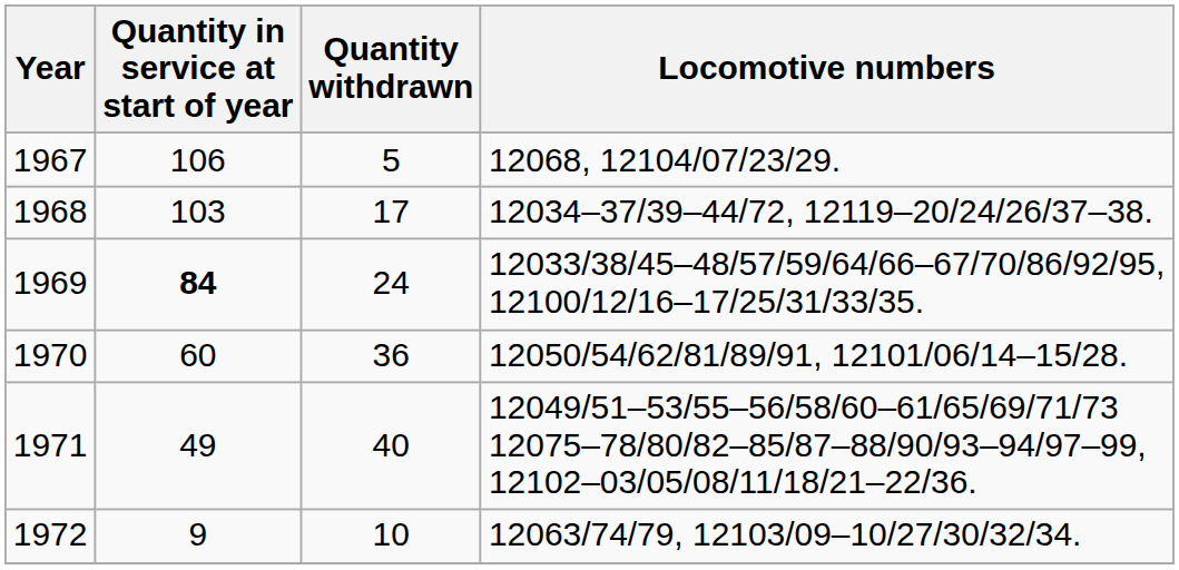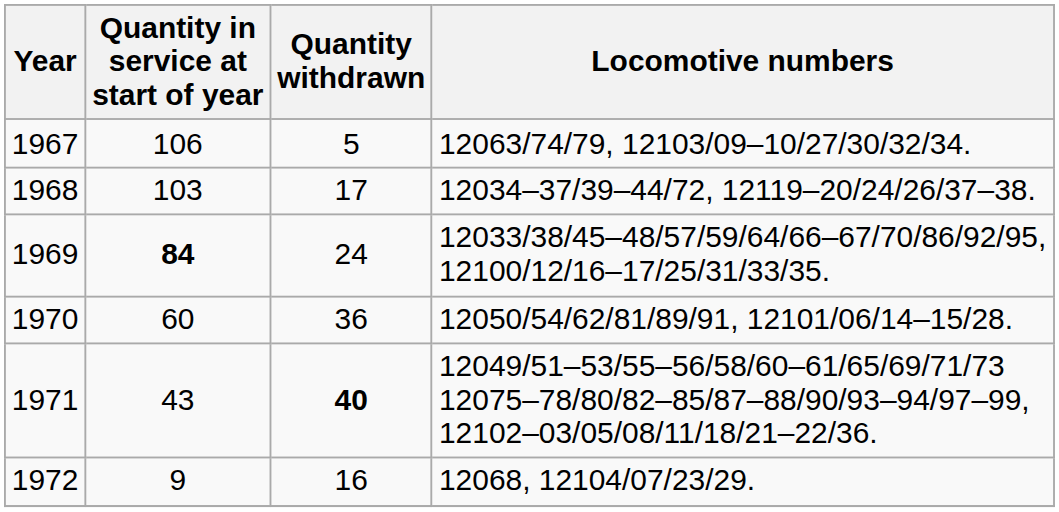1967 | Locomotive numbers: 12068, 12104/07/23/29. -> 12063/74/79, 12103/09–10/27/30/32/34.
1971 | Quantity in service at start of year: 49 -> 43
1971 | Quantity withdrawn: normal -> bold
1972 | Quantity withdrawn: 10 -> 16
1972 | Locomotive numbers: 12063/74/79, 12103/09–10/27/30/32/34. -> 12068, 12104/07/23/29.
